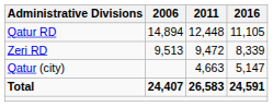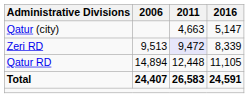rows swapped: Qatur RD <-> Qatur (city)
Zeri RD | 2011: no background -> lavender background
